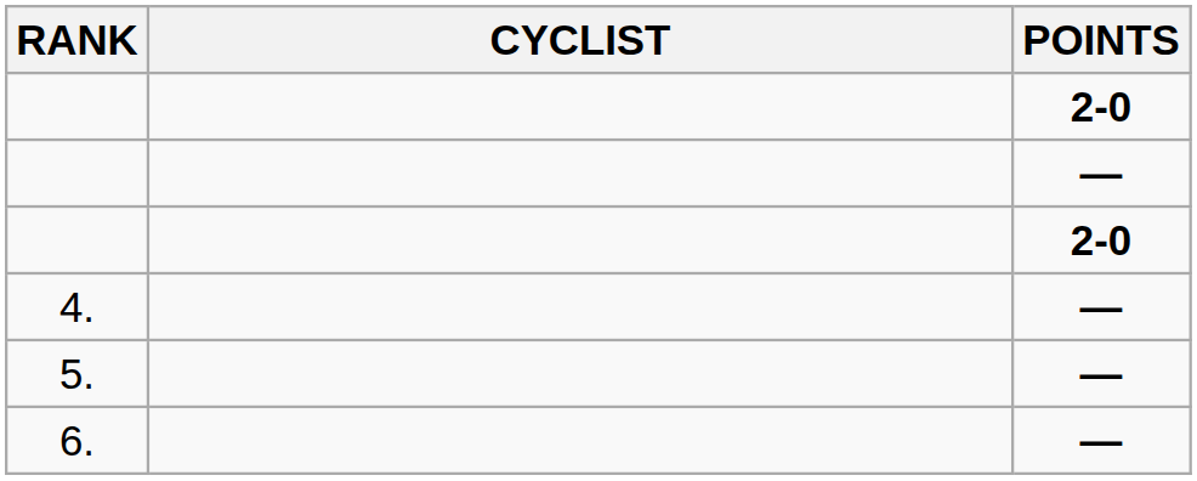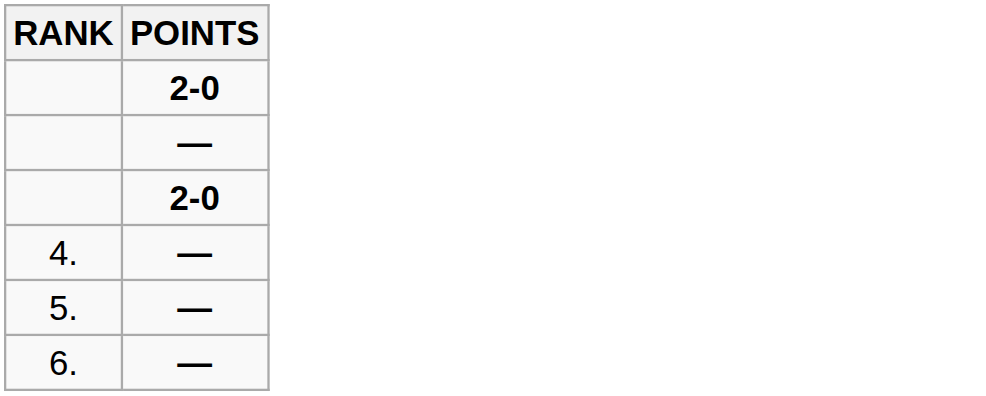- column: CYCLIST
